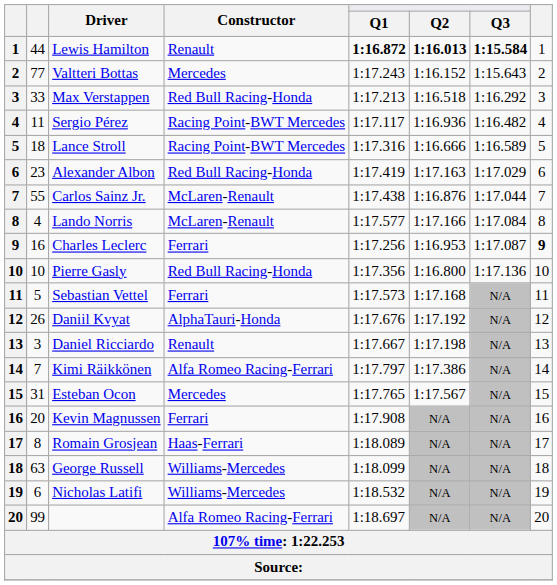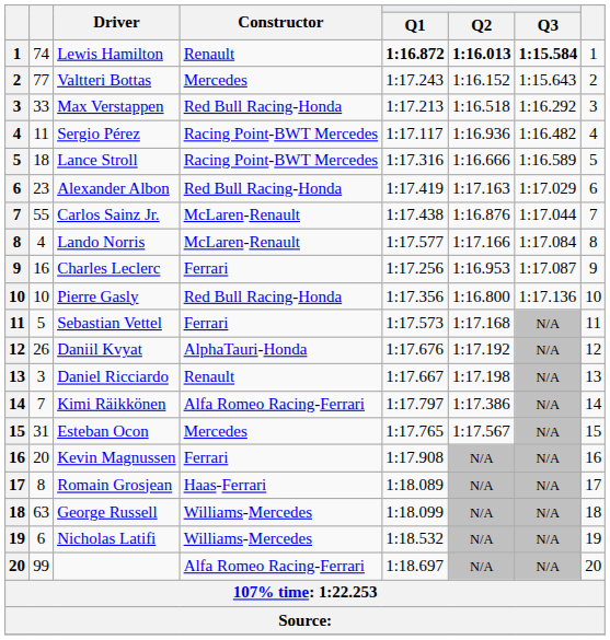Lewis Hamilton | column 2: 44 -> 74
Charles Leclerc | column 8: bold -> normal
